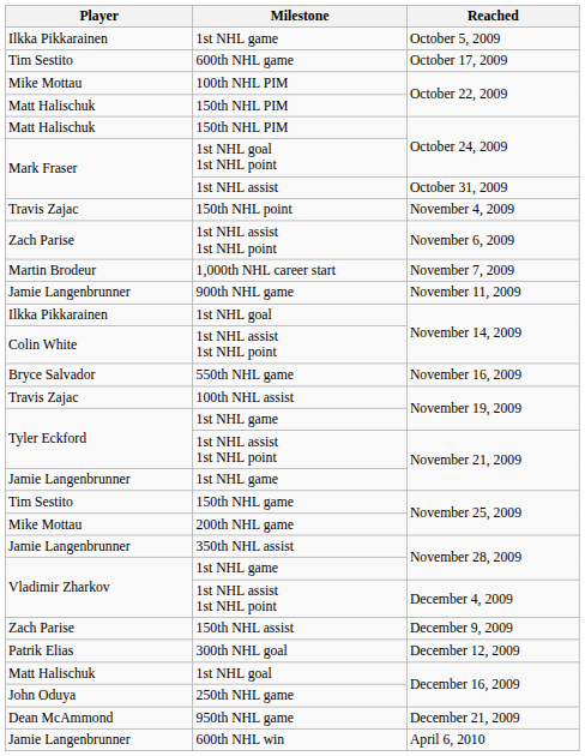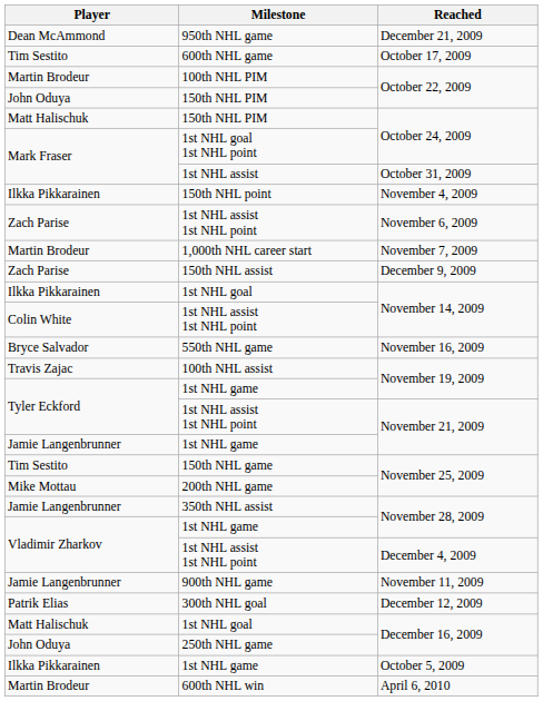rows swapped: 1st NHL game / October 5, 2009 <-> 950th NHL game
100th NHL PIM | Player: Mike Mottau -> Martin Brodeur
150th NHL PIM / October 22, 2009 | Player: Matt Halischuk -> John Oduya
150th NHL point | Player: Travis Zajac -> Ilkka Pikkarainen
rows swapped: 900th NHL game <-> 150th NHL assist
600th NHL win | Player: Jamie Langenbrunner -> Martin Brodeur
